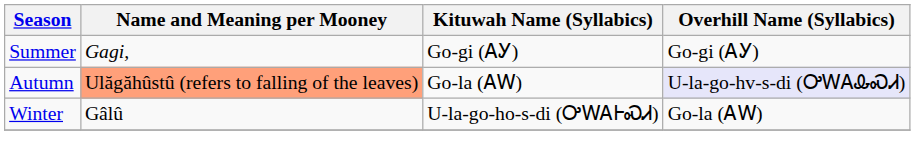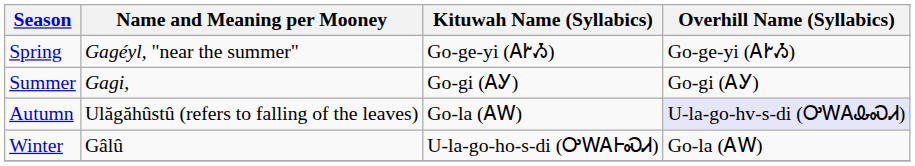+ row: Spring | Gagéyl, "near the summer" | Go-ge-yi (ᎪᎨᏱ) | Go-ge-yi (ᎪᎨᏱ)
Autumn | Name and Meaning per Mooney: lightsalmon background -> no background
